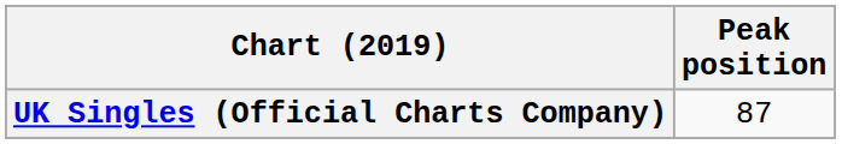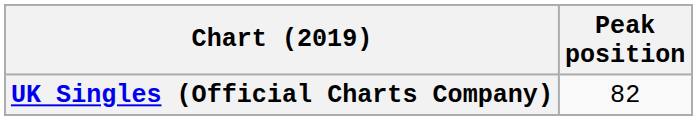UK Singles (Official Charts Company) | Peak position: 87 -> 82
